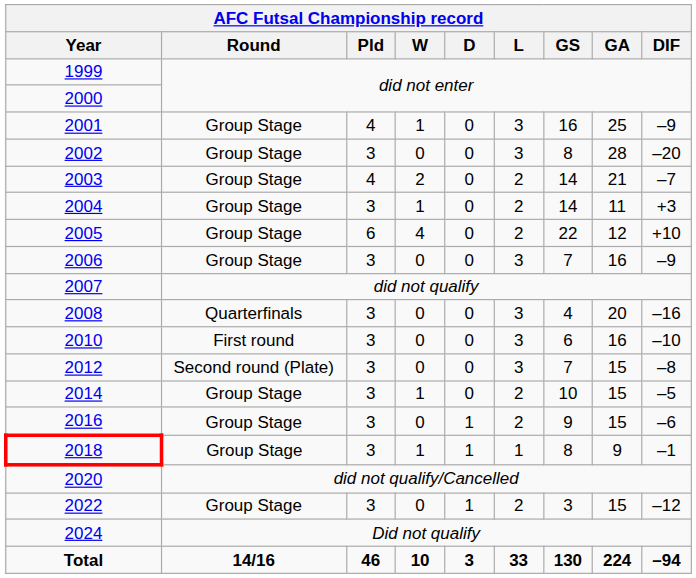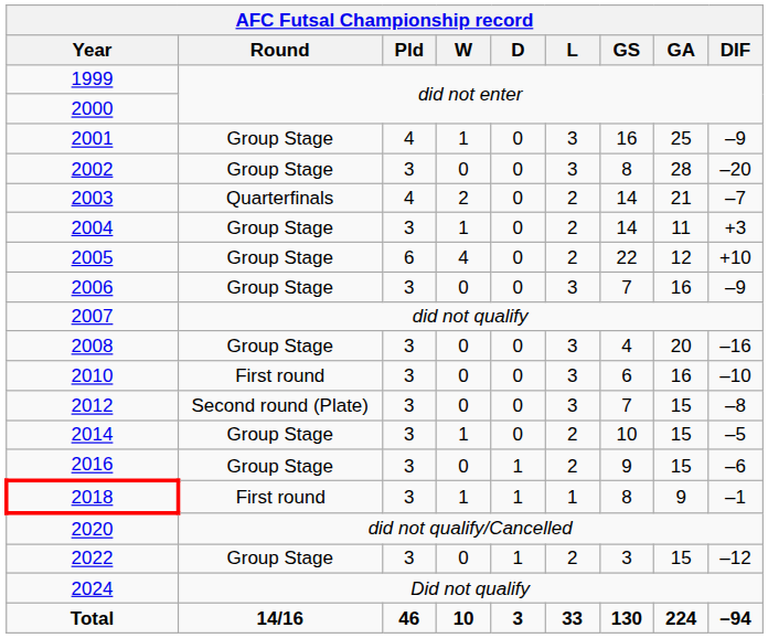2003 | Round: Group Stage -> Quarterfinals
2008 | Round: Quarterfinals -> Group Stage
2018 | Round: Group Stage -> First round
